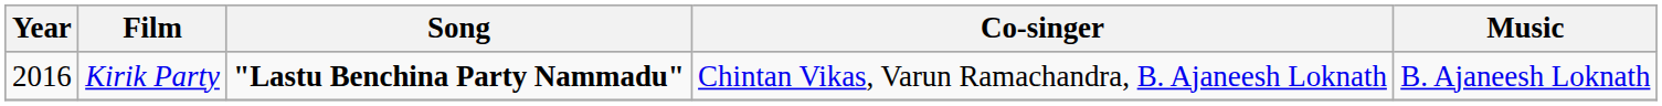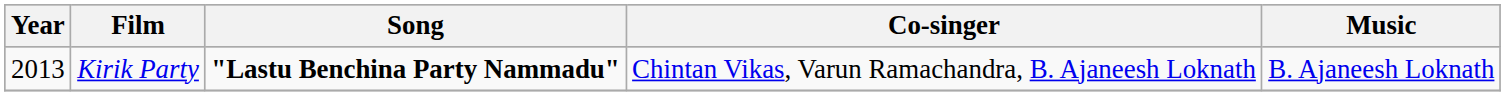Kirik Party | Year: 2016 -> 2013
